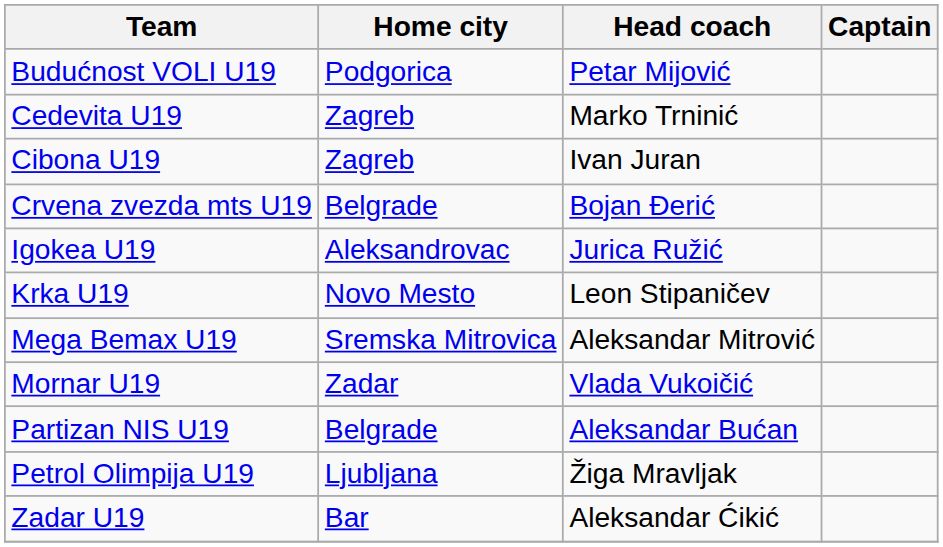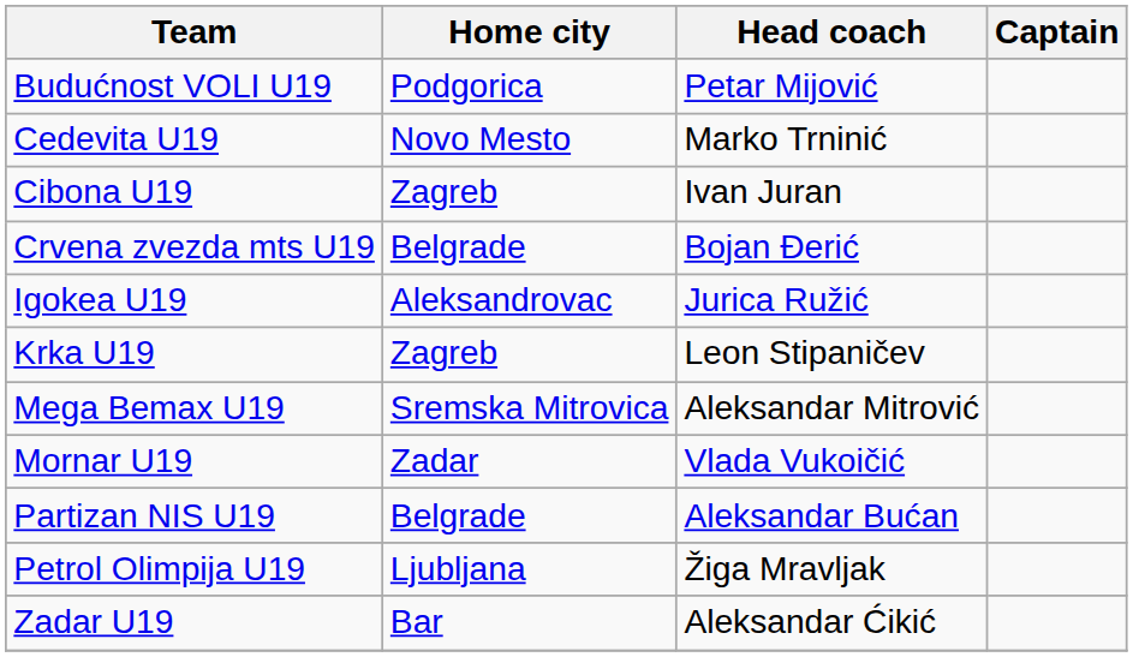Cedevita U19 | Home city: Zagreb -> Novo Mesto
Krka U19 | Home city: Novo Mesto -> Zagreb
